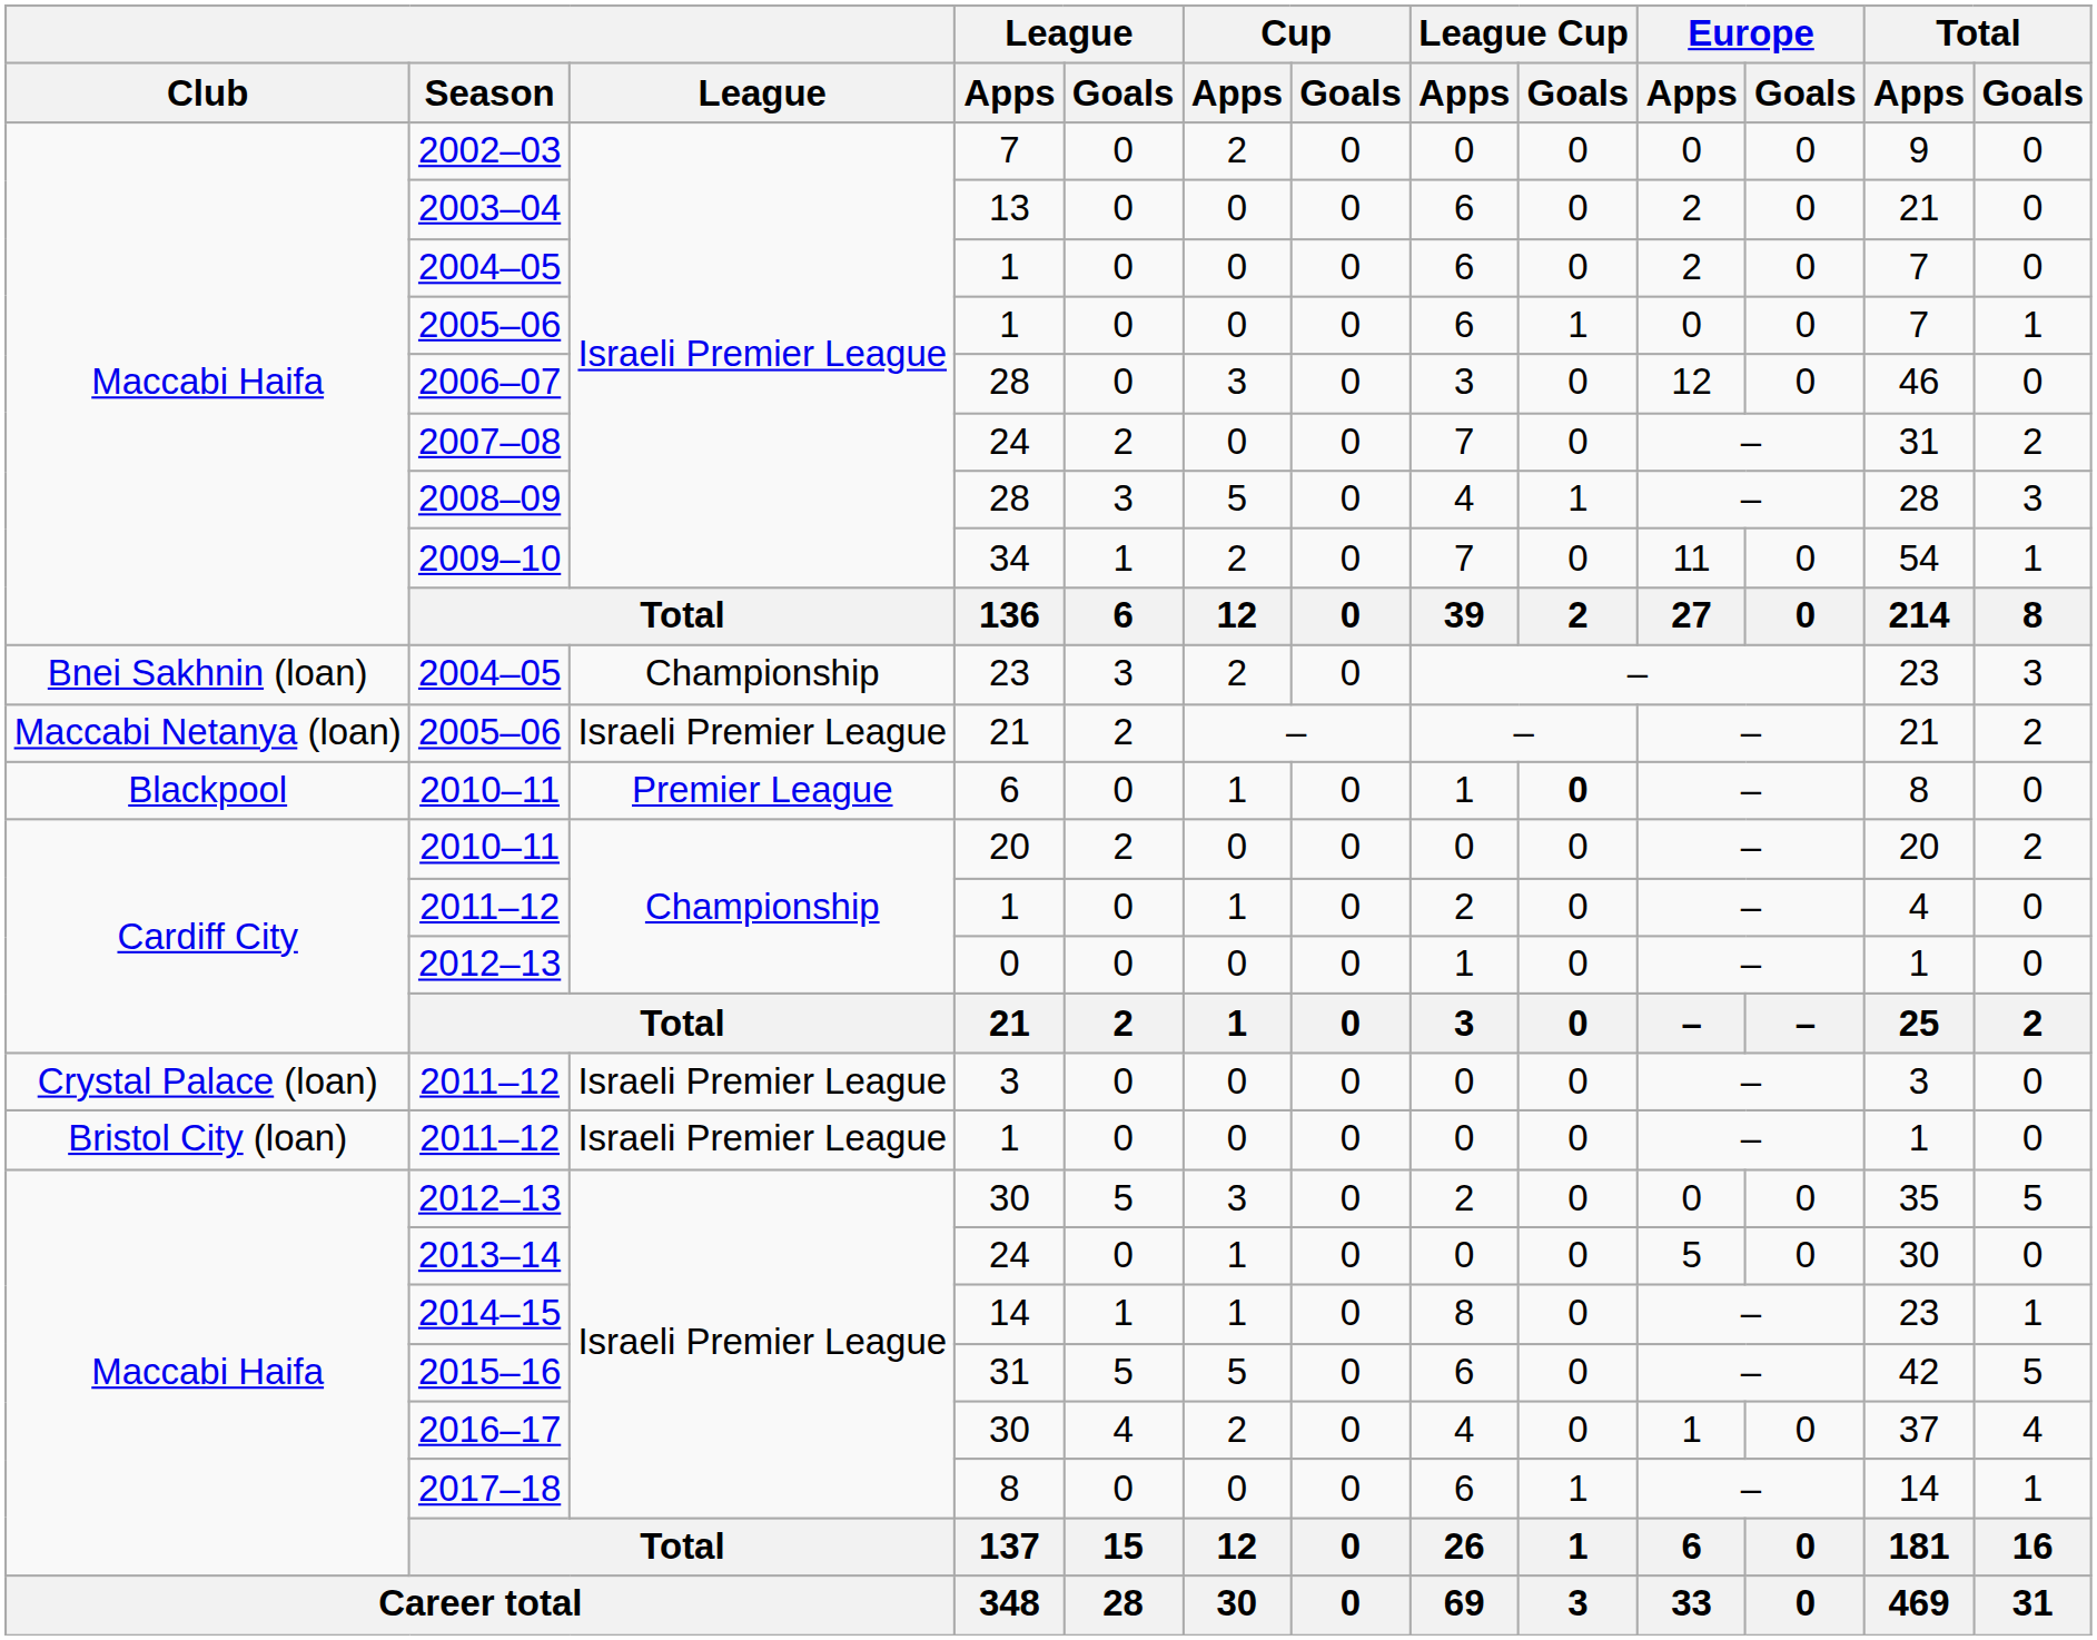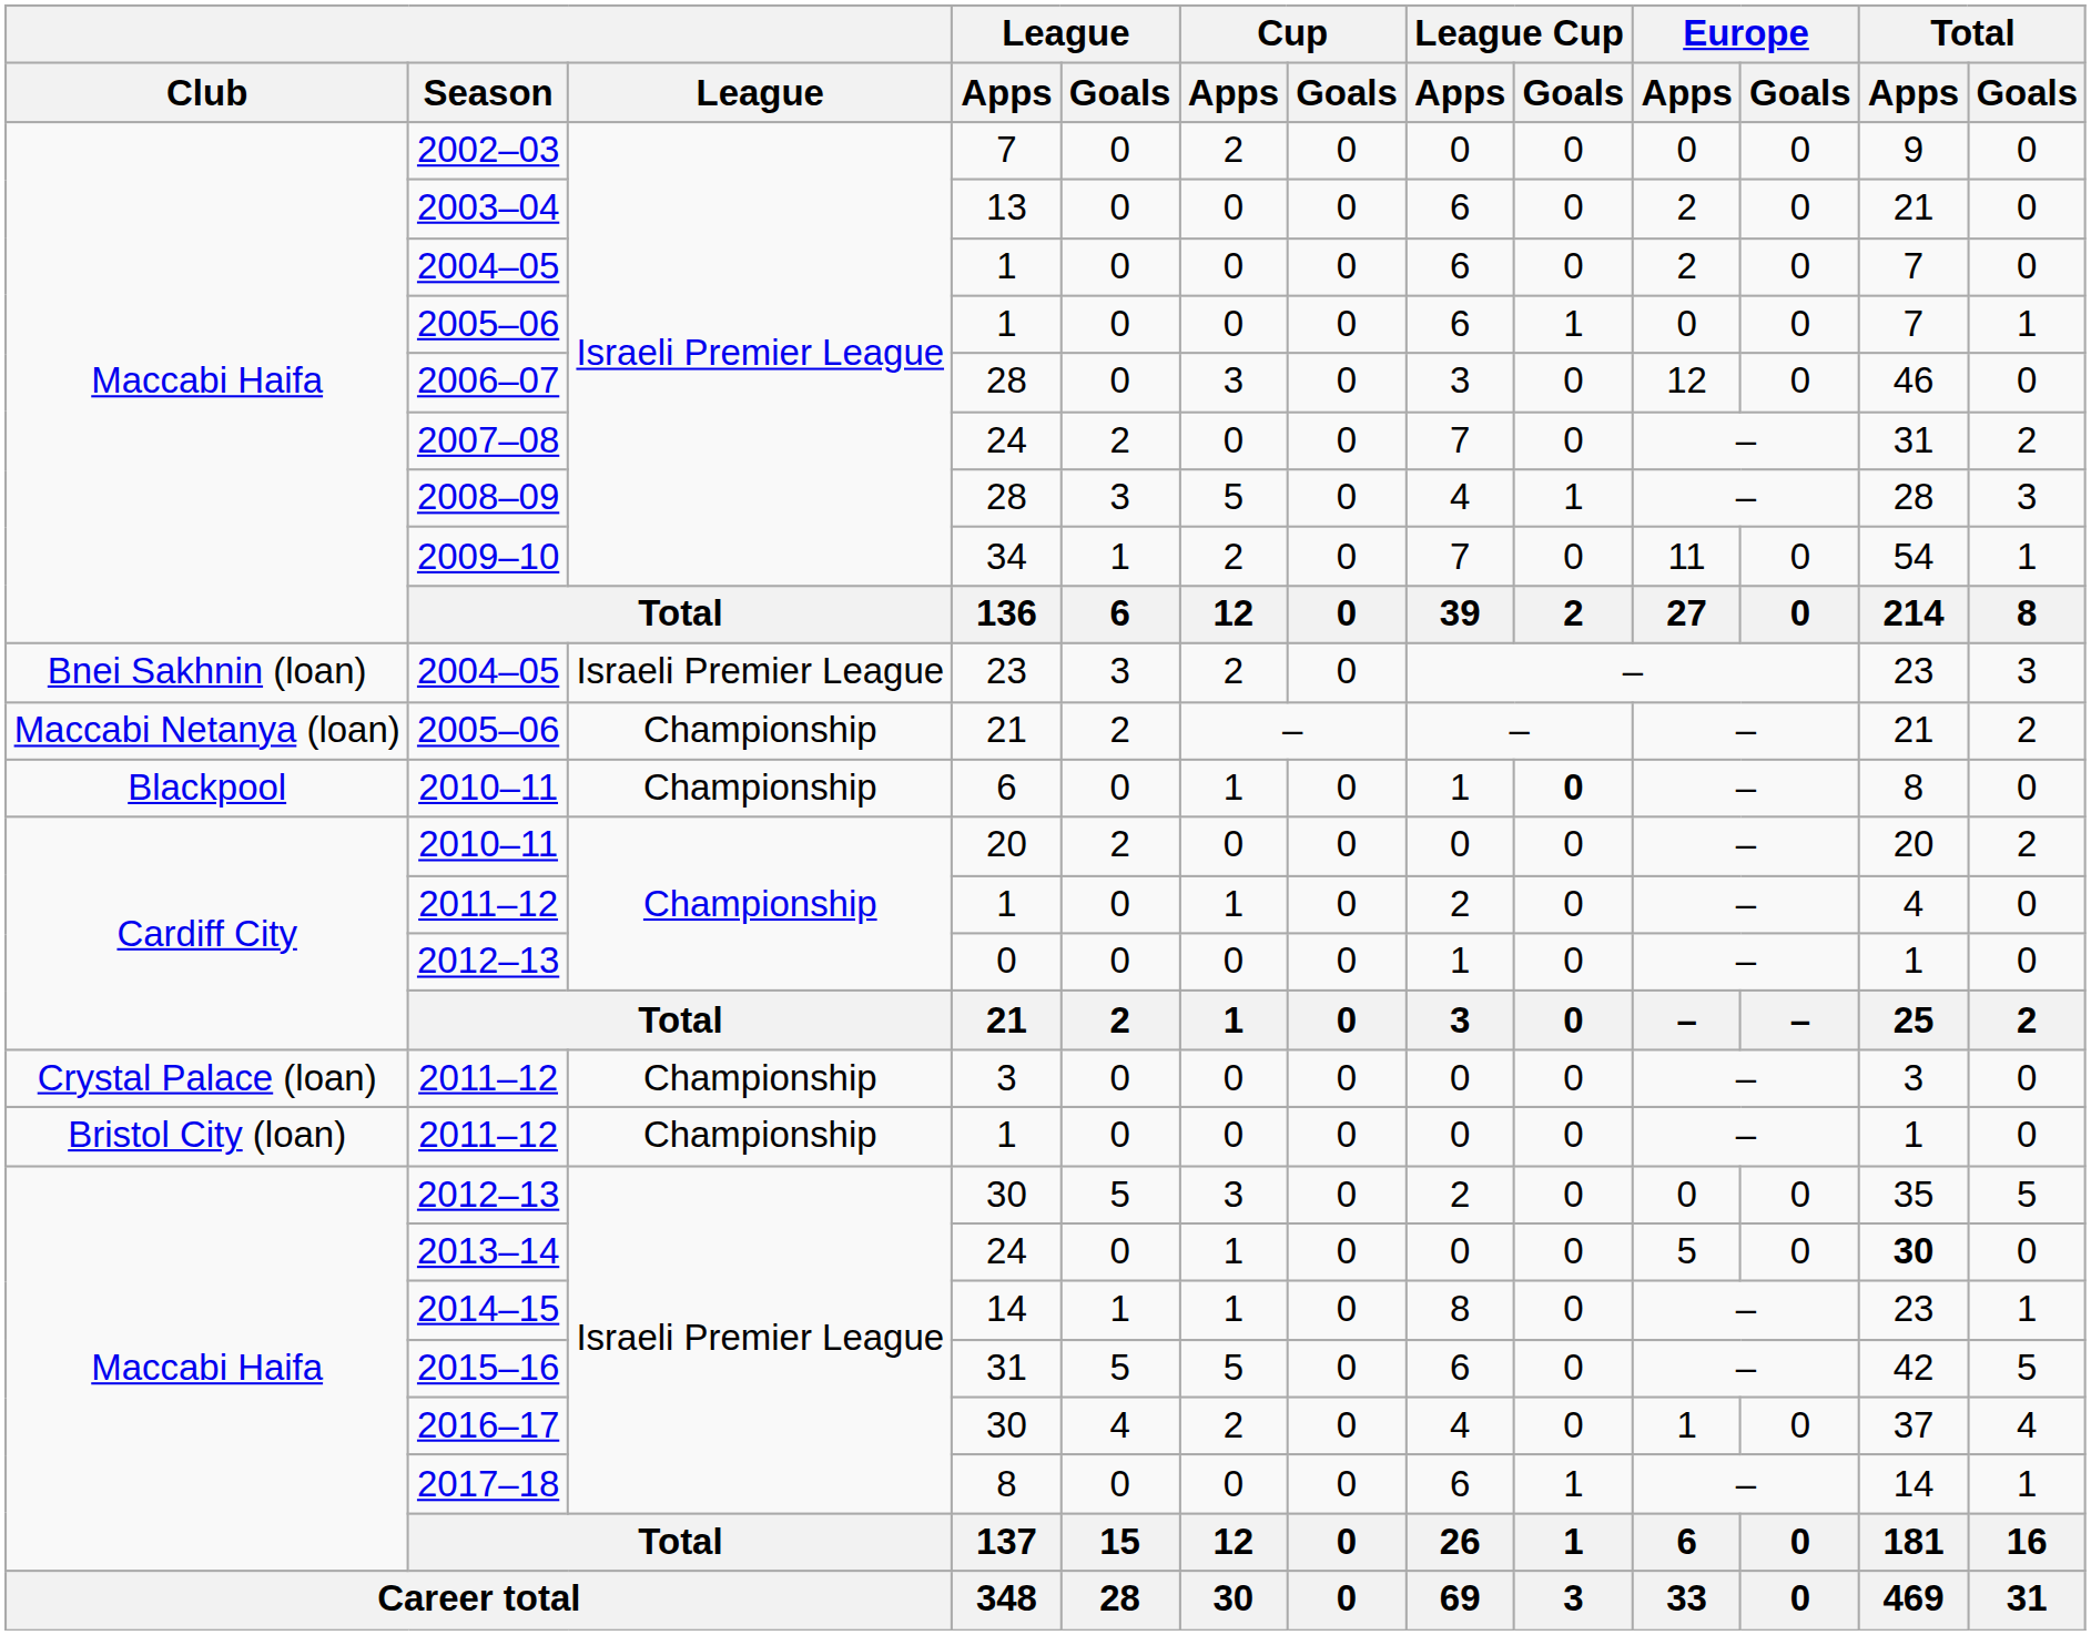Bnei Sakhnin (loan) / 2004–05 | League: Championship -> Israeli Premier League
Maccabi Netanya (loan) / 2005–06 | League: Israeli Premier League -> Championship
Blackpool / 2010–11 | League: Premier League -> Championship
Crystal Palace (loan) / 2011–12 | League: Israeli Premier League -> Championship
Bristol City (loan) / 2011–12 | League: Israeli Premier League -> Championship
2013–14 | Total / Apps: normal -> bold
